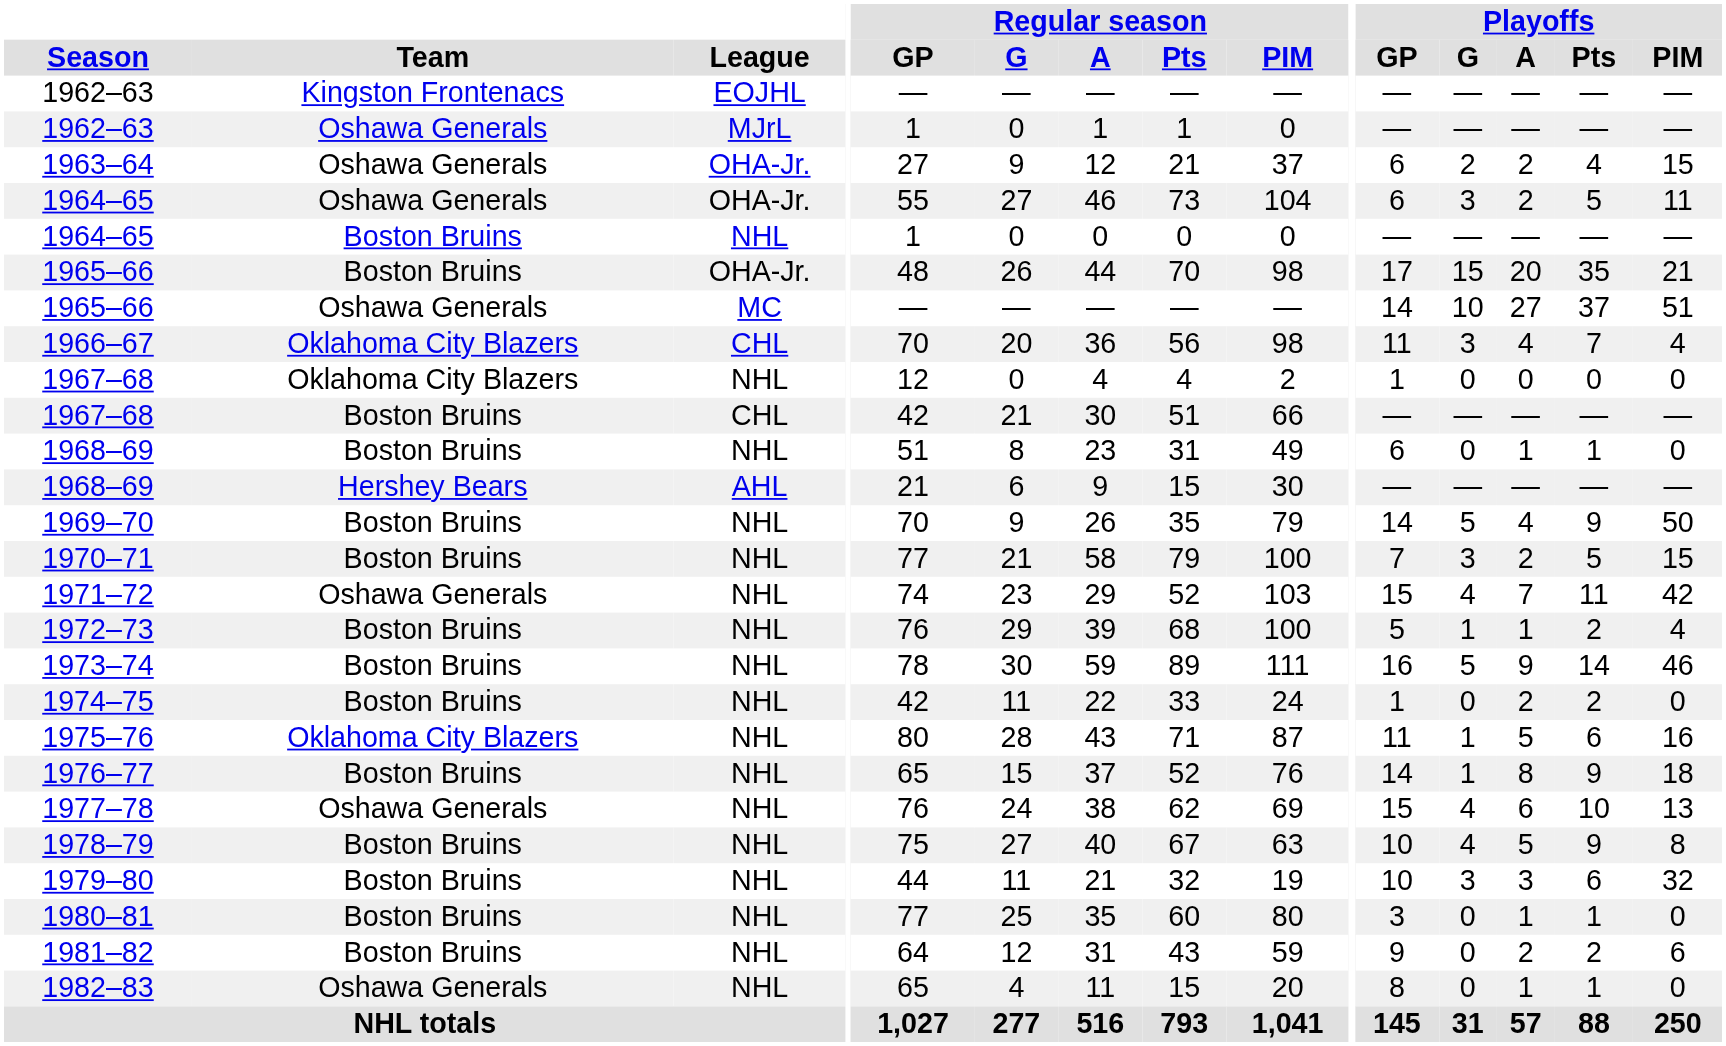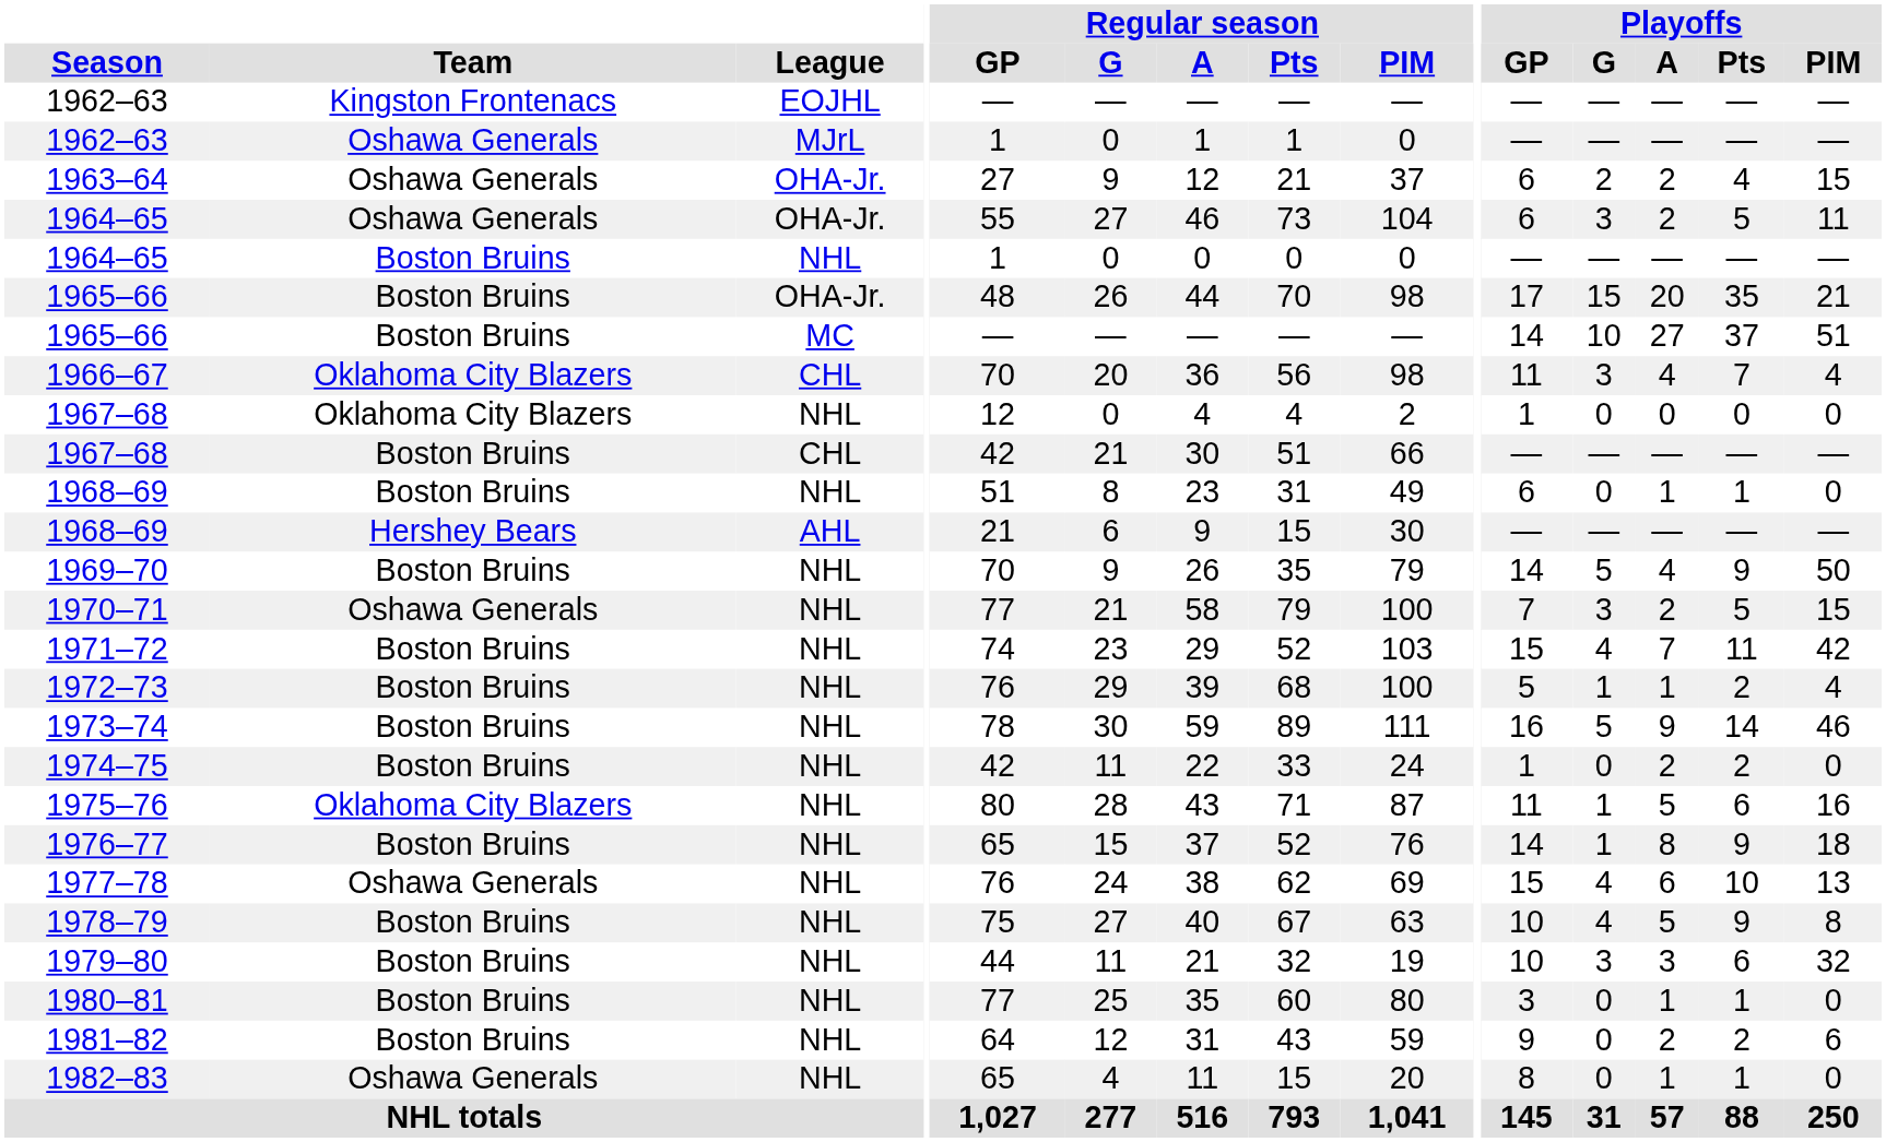1965–66 / MC | Team: Oshawa Generals -> Boston Bruins
1970–71 | Team: Boston Bruins -> Oshawa Generals
1971–72 | Team: Oshawa Generals -> Boston Bruins
